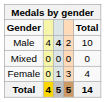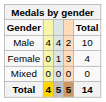Male | column 3: bold -> normal
rows swapped: Female <-> Mixed
